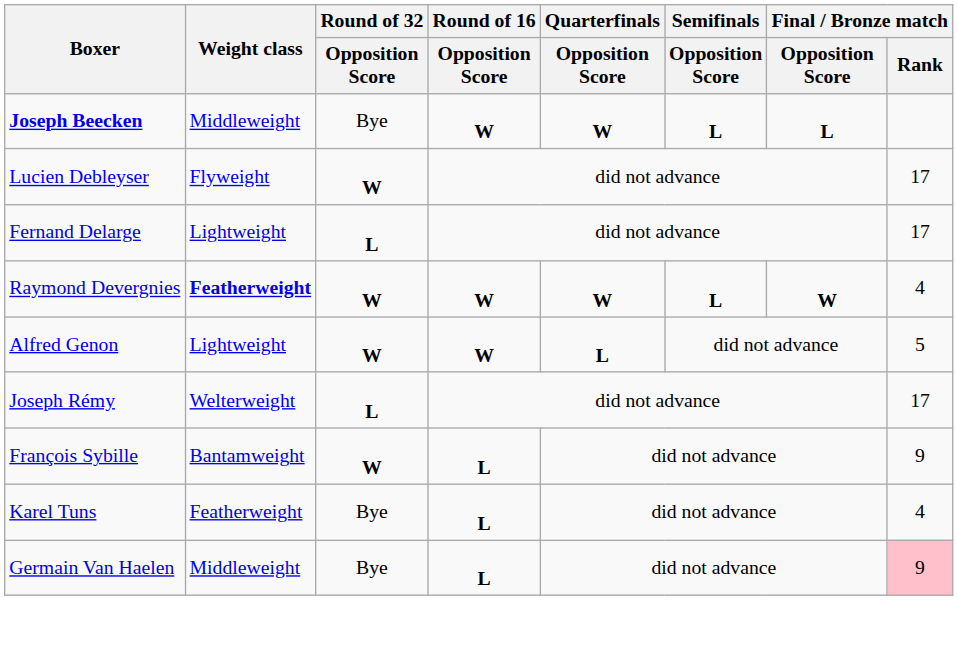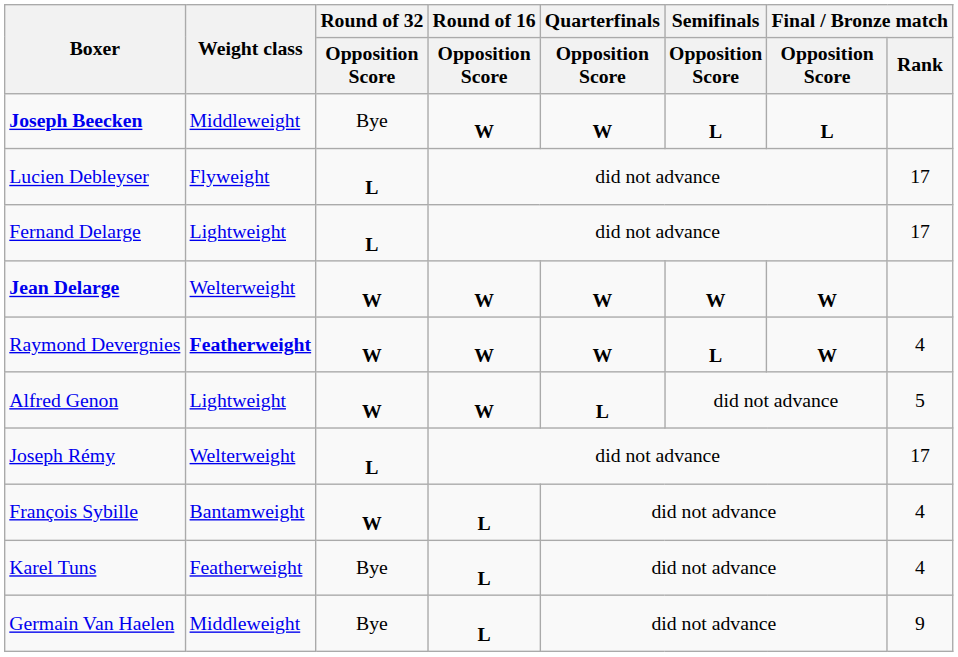Lucien Debleyser | Round of 32 / Opposition Score: W -> L
+ row: Jean Delarge | Welterweight | W | W | W | W | W
François Sybille | Final / Bronze match / Rank: 9 -> 4
Germain Van Haelen | Final / Bronze match / Rank: pink background -> no background
